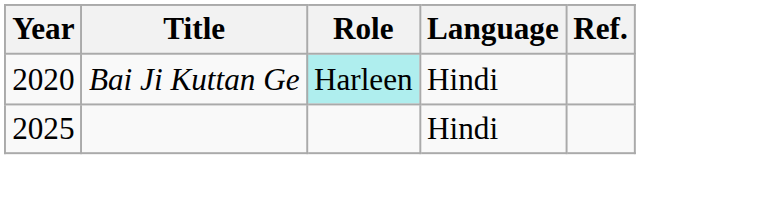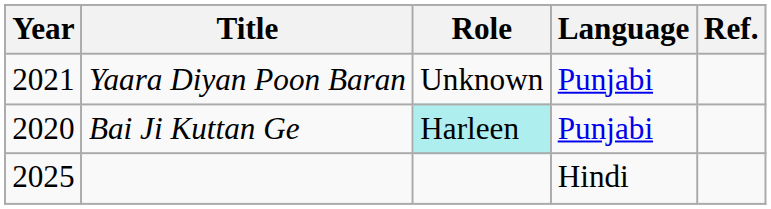+ row: 2021 | Yaara Diyan Poon Baran | Unknown | Punjabi
Bai Ji Kuttan Ge | Language: Hindi -> Punjabi
